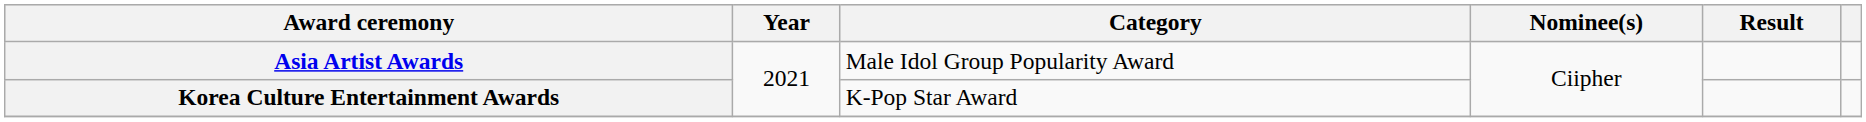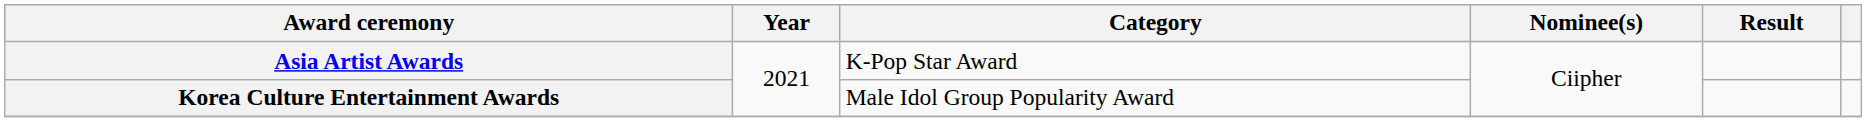Asia Artist Awards | Category: Male Idol Group Popularity Award -> K-Pop Star Award
Korea Culture Entertainment Awards | Category: K-Pop Star Award -> Male Idol Group Popularity Award
